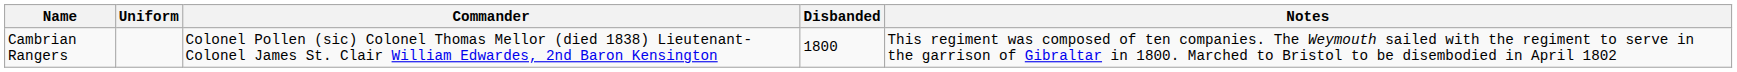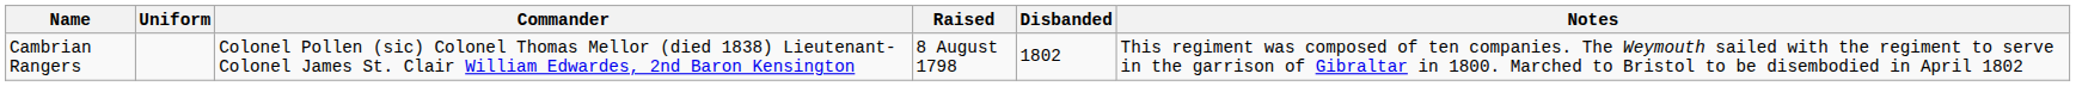+ column: Raised | 8 August 1798
Cambrian Rangers | Disbanded: 1800 -> 1802
